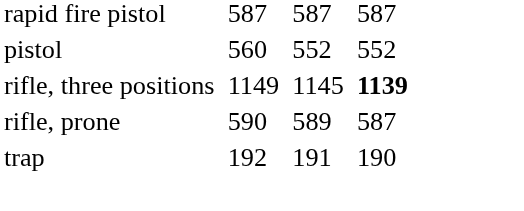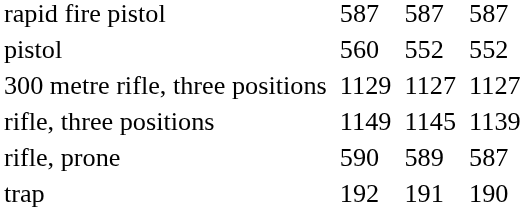+ row: 300 metre rifle, three positions | 1129 | 1127 | 1127
rifle, three positions | column 7: bold -> normal
